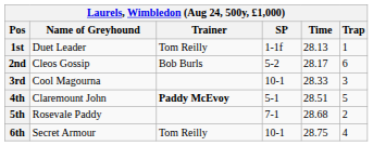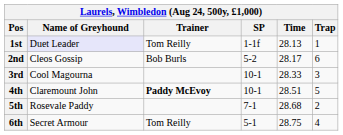1st | Name of Greyhound: no background -> lavender background
4th | SP: 5-1 -> 10-1
6th | SP: 10-1 -> 5-1
